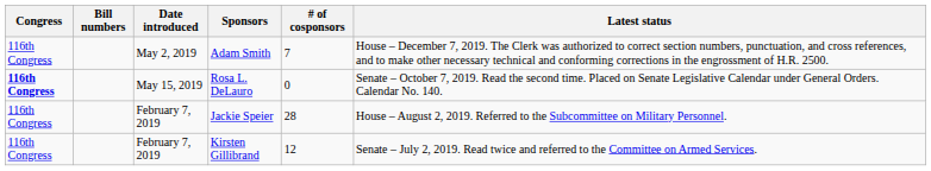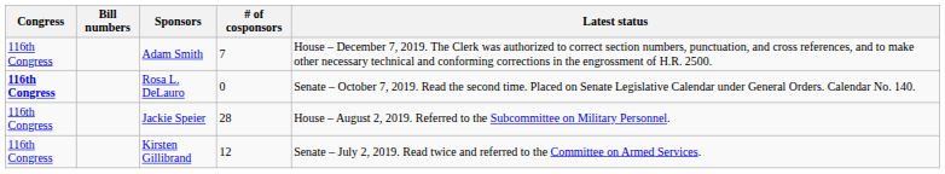- column: Date introduced | May 2, 2019 | May 15, 2019 | February 7, 2019 | February 7, 2019
